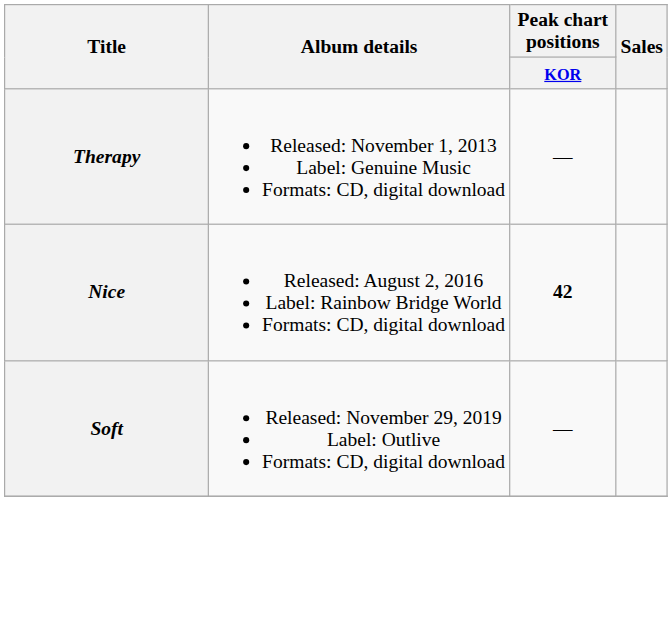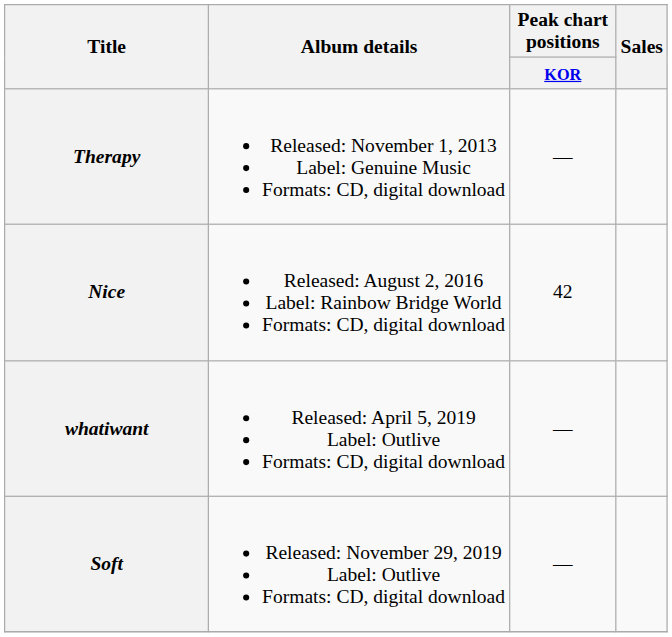Nice | Peak chart positions / KOR: bold -> normal
+ row: whatiwant | Released: April 5, 2019 Label: Outlive Formats: CD, digital download | —
